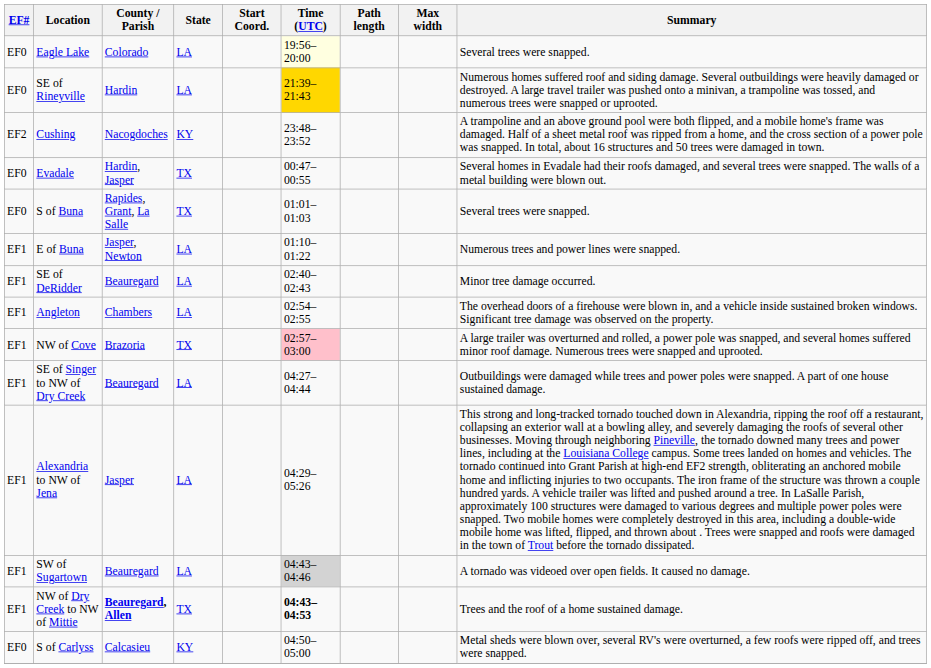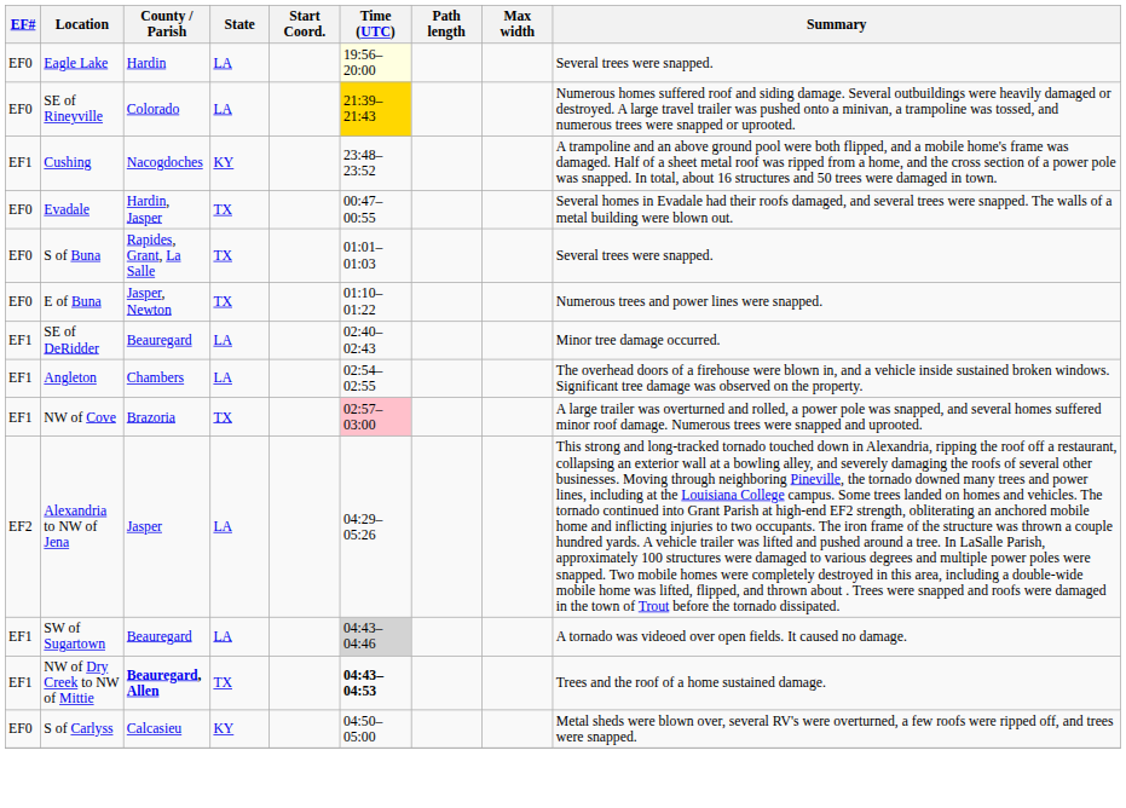Eagle Lake | County / Parish: Colorado -> Hardin
SE of Rineyville | County / Parish: Hardin -> Colorado
Cushing | EF#: EF2 -> EF1
E of Buna | EF#: EF1 -> EF0
E of Buna | State: LA -> TX
- row: EF1 | SE of Singer to NW of Dry Creek | Beauregard | LA | 04:27–04:44 | Outbuildings were damaged while trees and power poles were snapped. A part of one house sustained damage.
Alexandria to NW of Jena | EF#: EF1 -> EF2
